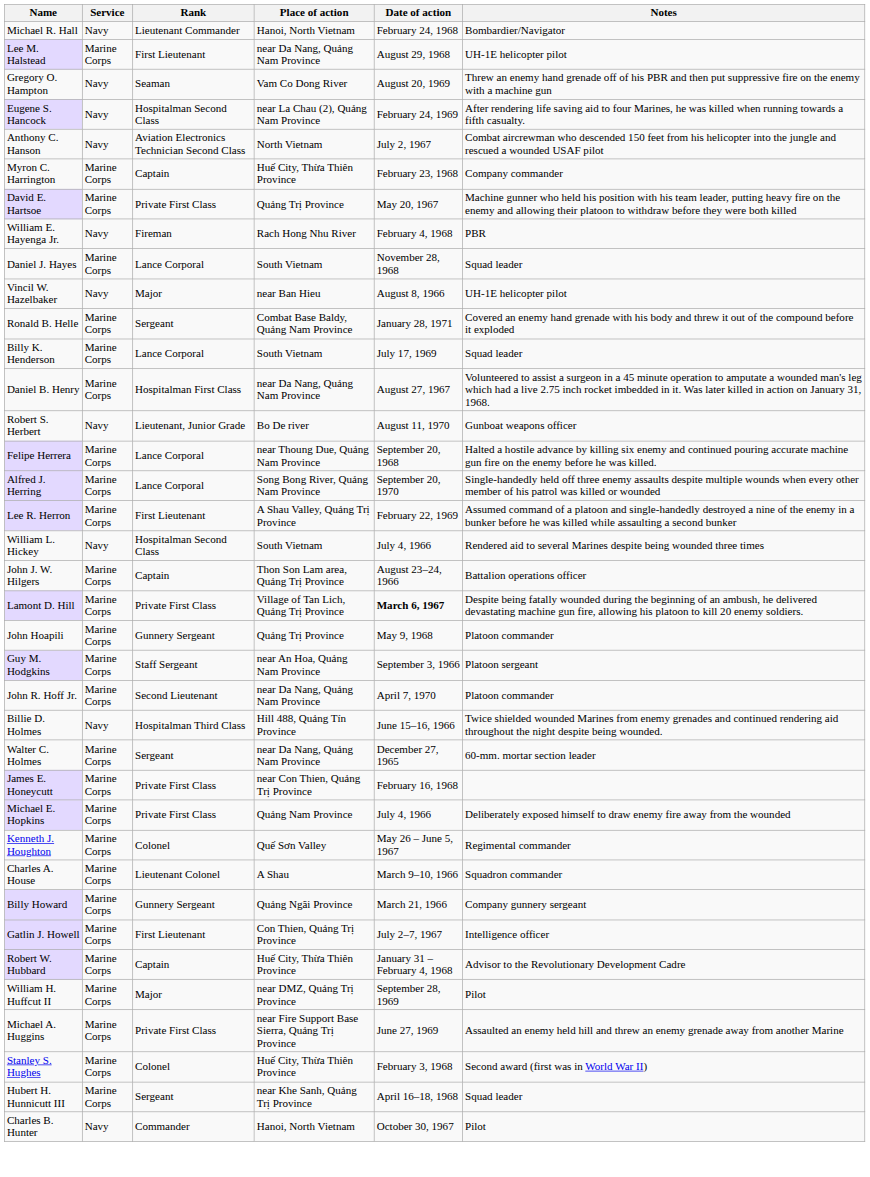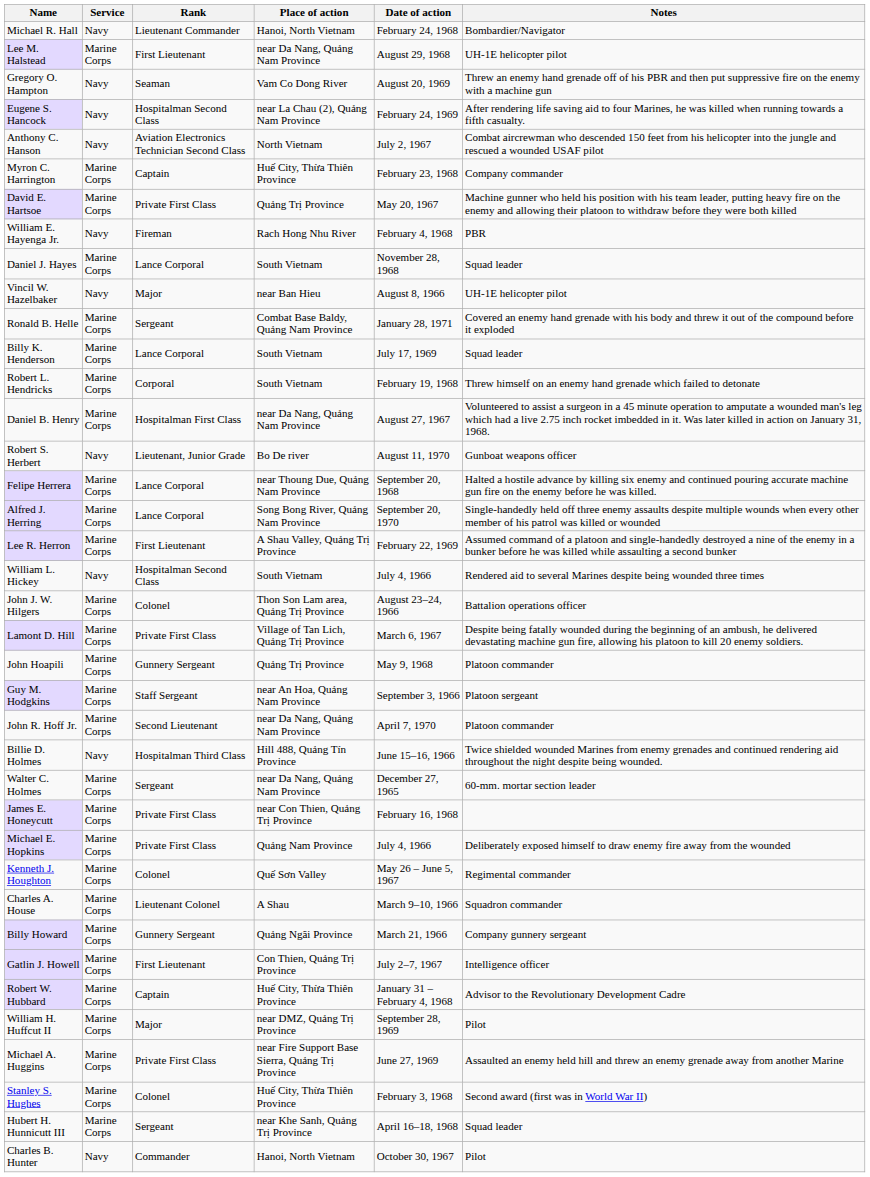+ row: Robert L. Hendricks | Marine Corps | Corporal | South Vietnam | February 19, 1968 | Threw himself on an enemy hand grenade which failed to detonate
John J. W. Hilgers | Rank: Captain -> Colonel
Lamont D. Hill | Date of action: bold -> normal
